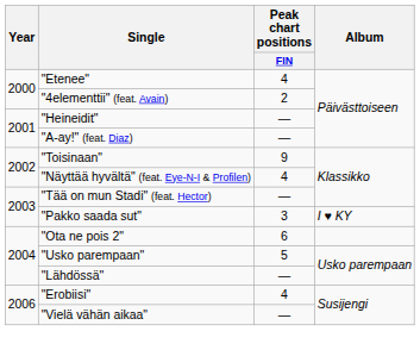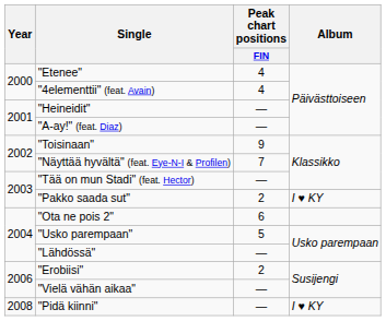"4elementtii" (feat. Avain) | Peak chart positions / FIN: 2 -> 4
"Näyttää hyvältä" (feat. Eye-N-I & Profilen) | Peak chart positions / FIN: 4 -> 7
"Pakko saada sut" | Peak chart positions / FIN: 3 -> 2
"Erobiisi" | Peak chart positions / FIN: 4 -> 2
+ row: 2008 | "Pidä kiinni" | — | I ♥ KY
